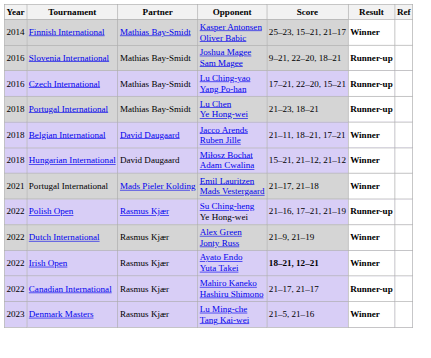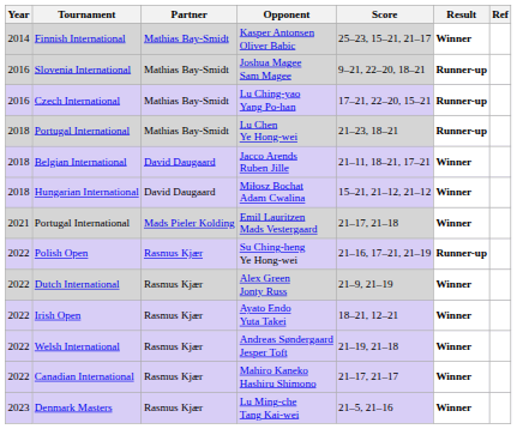Ayato Endo Yuta Takei | Score: bold -> normal
+ row: 2022 | Welsh International | Rasmus Kjær | Andreas Søndergaard Jesper Toft | 21–19, 21–18 | Winner
Mahiro Kaneko Hashiru Shimono | Result: Runner-up -> Winner
